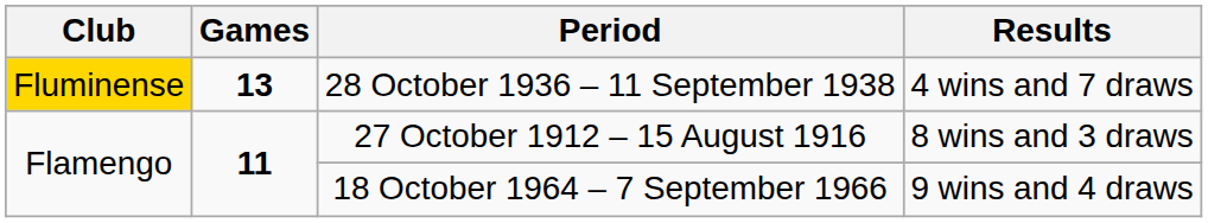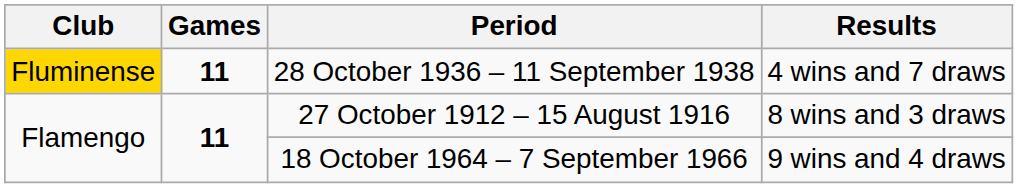28 October 1936 – 11 September 1938 | Games: 13 -> 11
